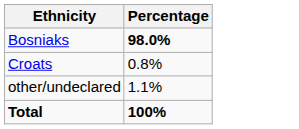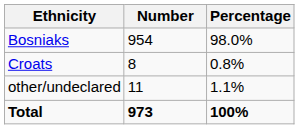+ column: Number | 954 | 8 | 11 | 973
Bosniaks | Percentage: bold -> normal
